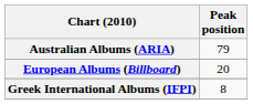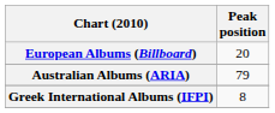rows swapped: Australian Albums (ARIA) <-> European Albums (Billboard)
